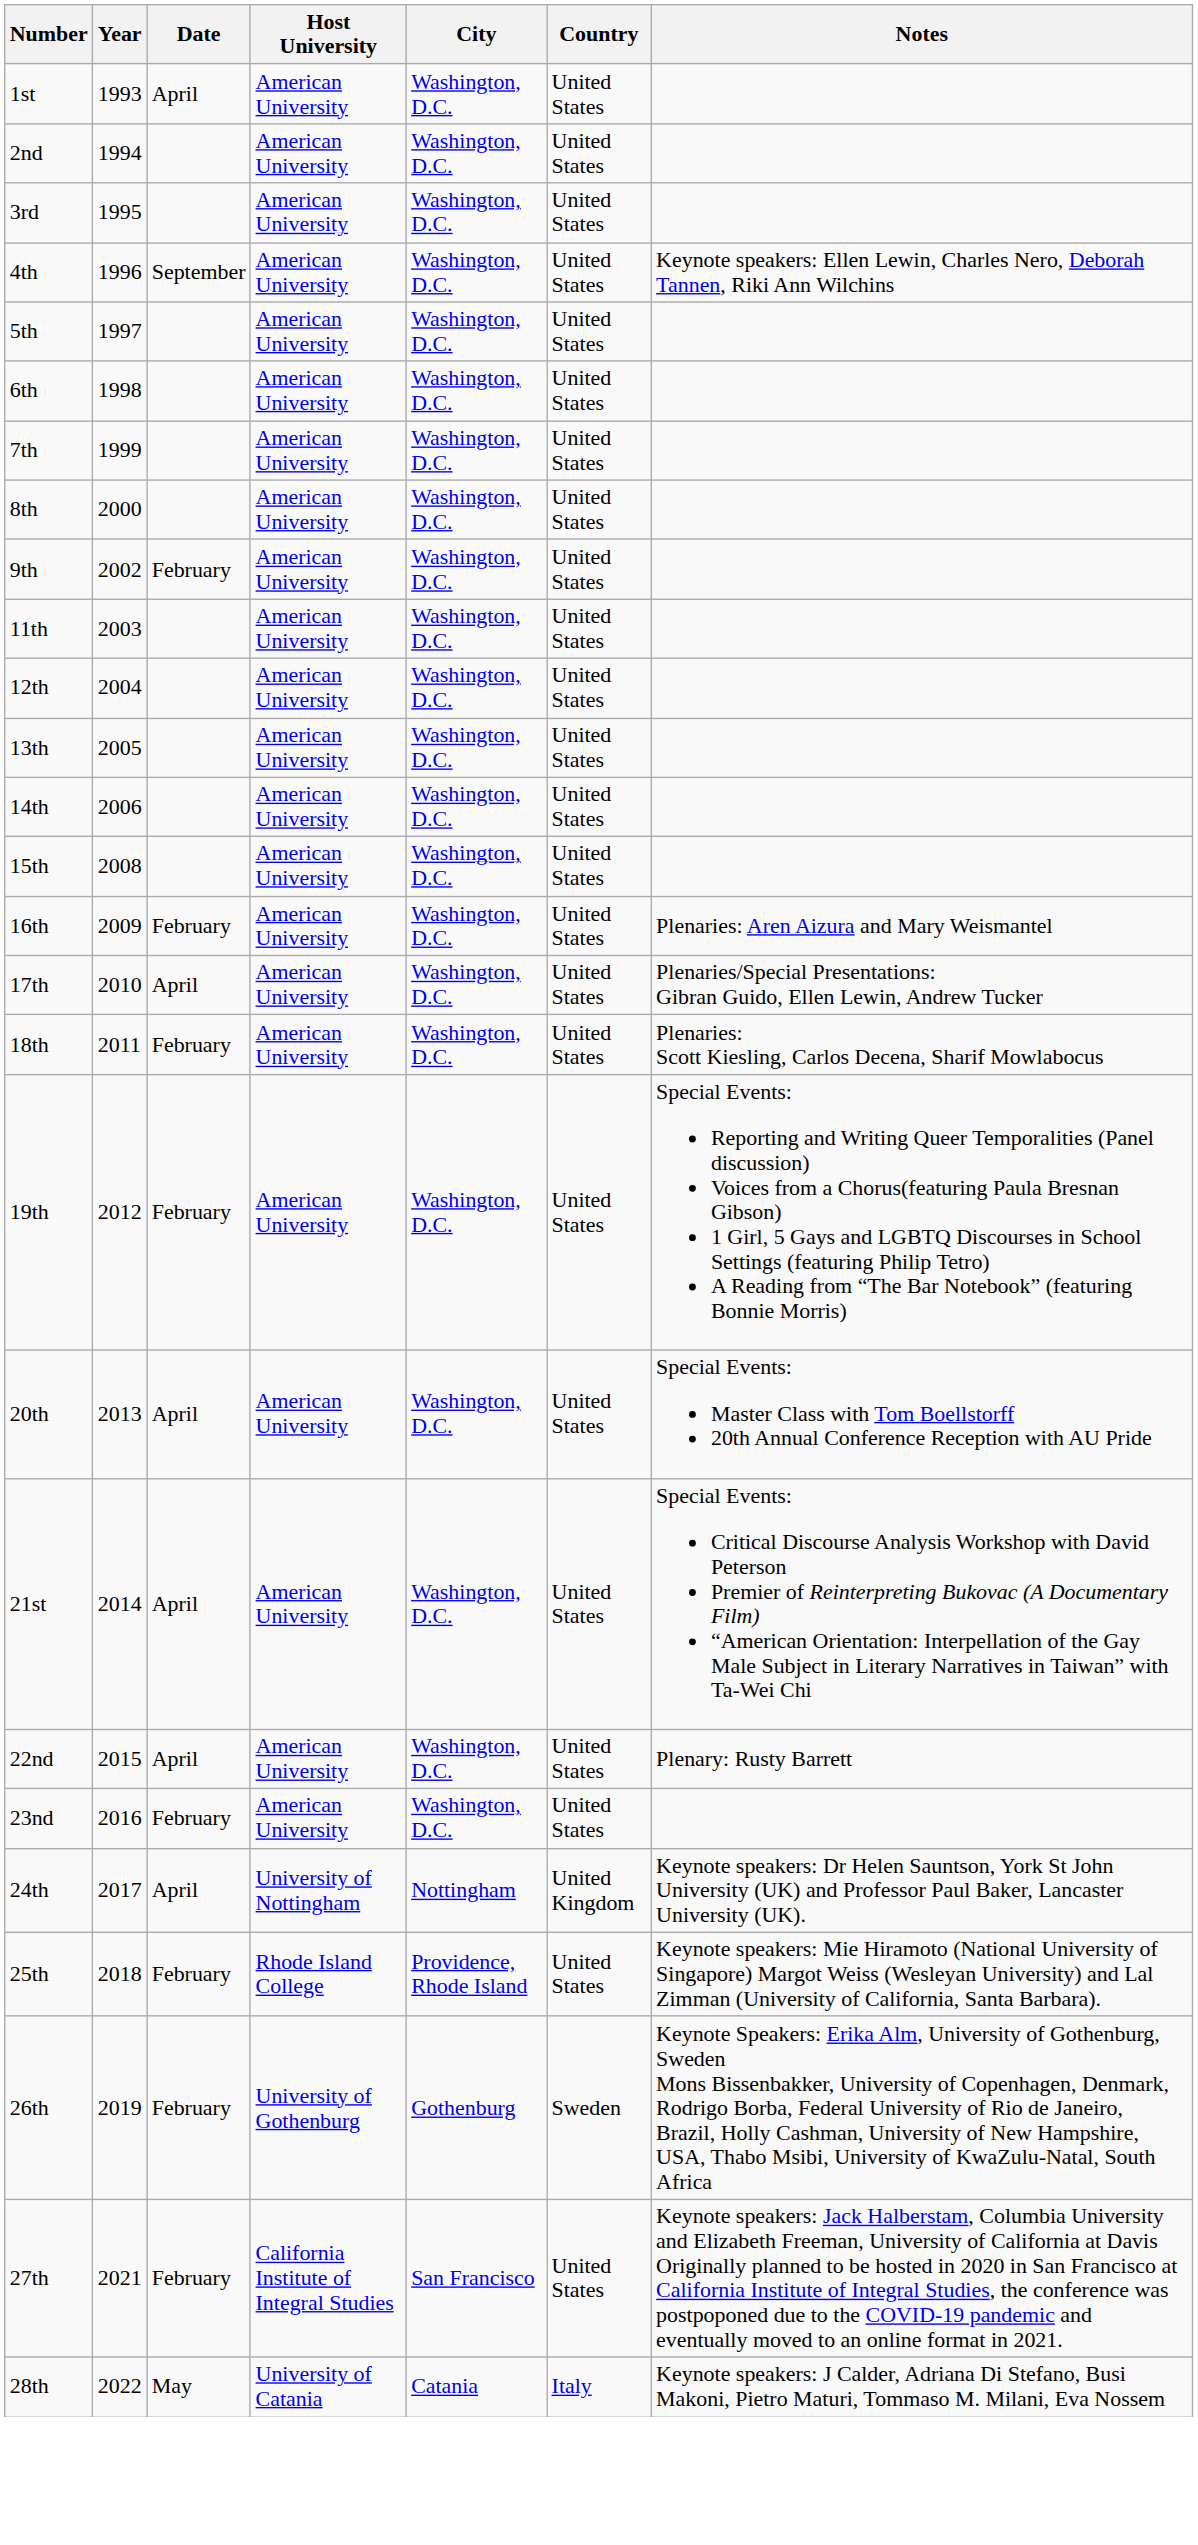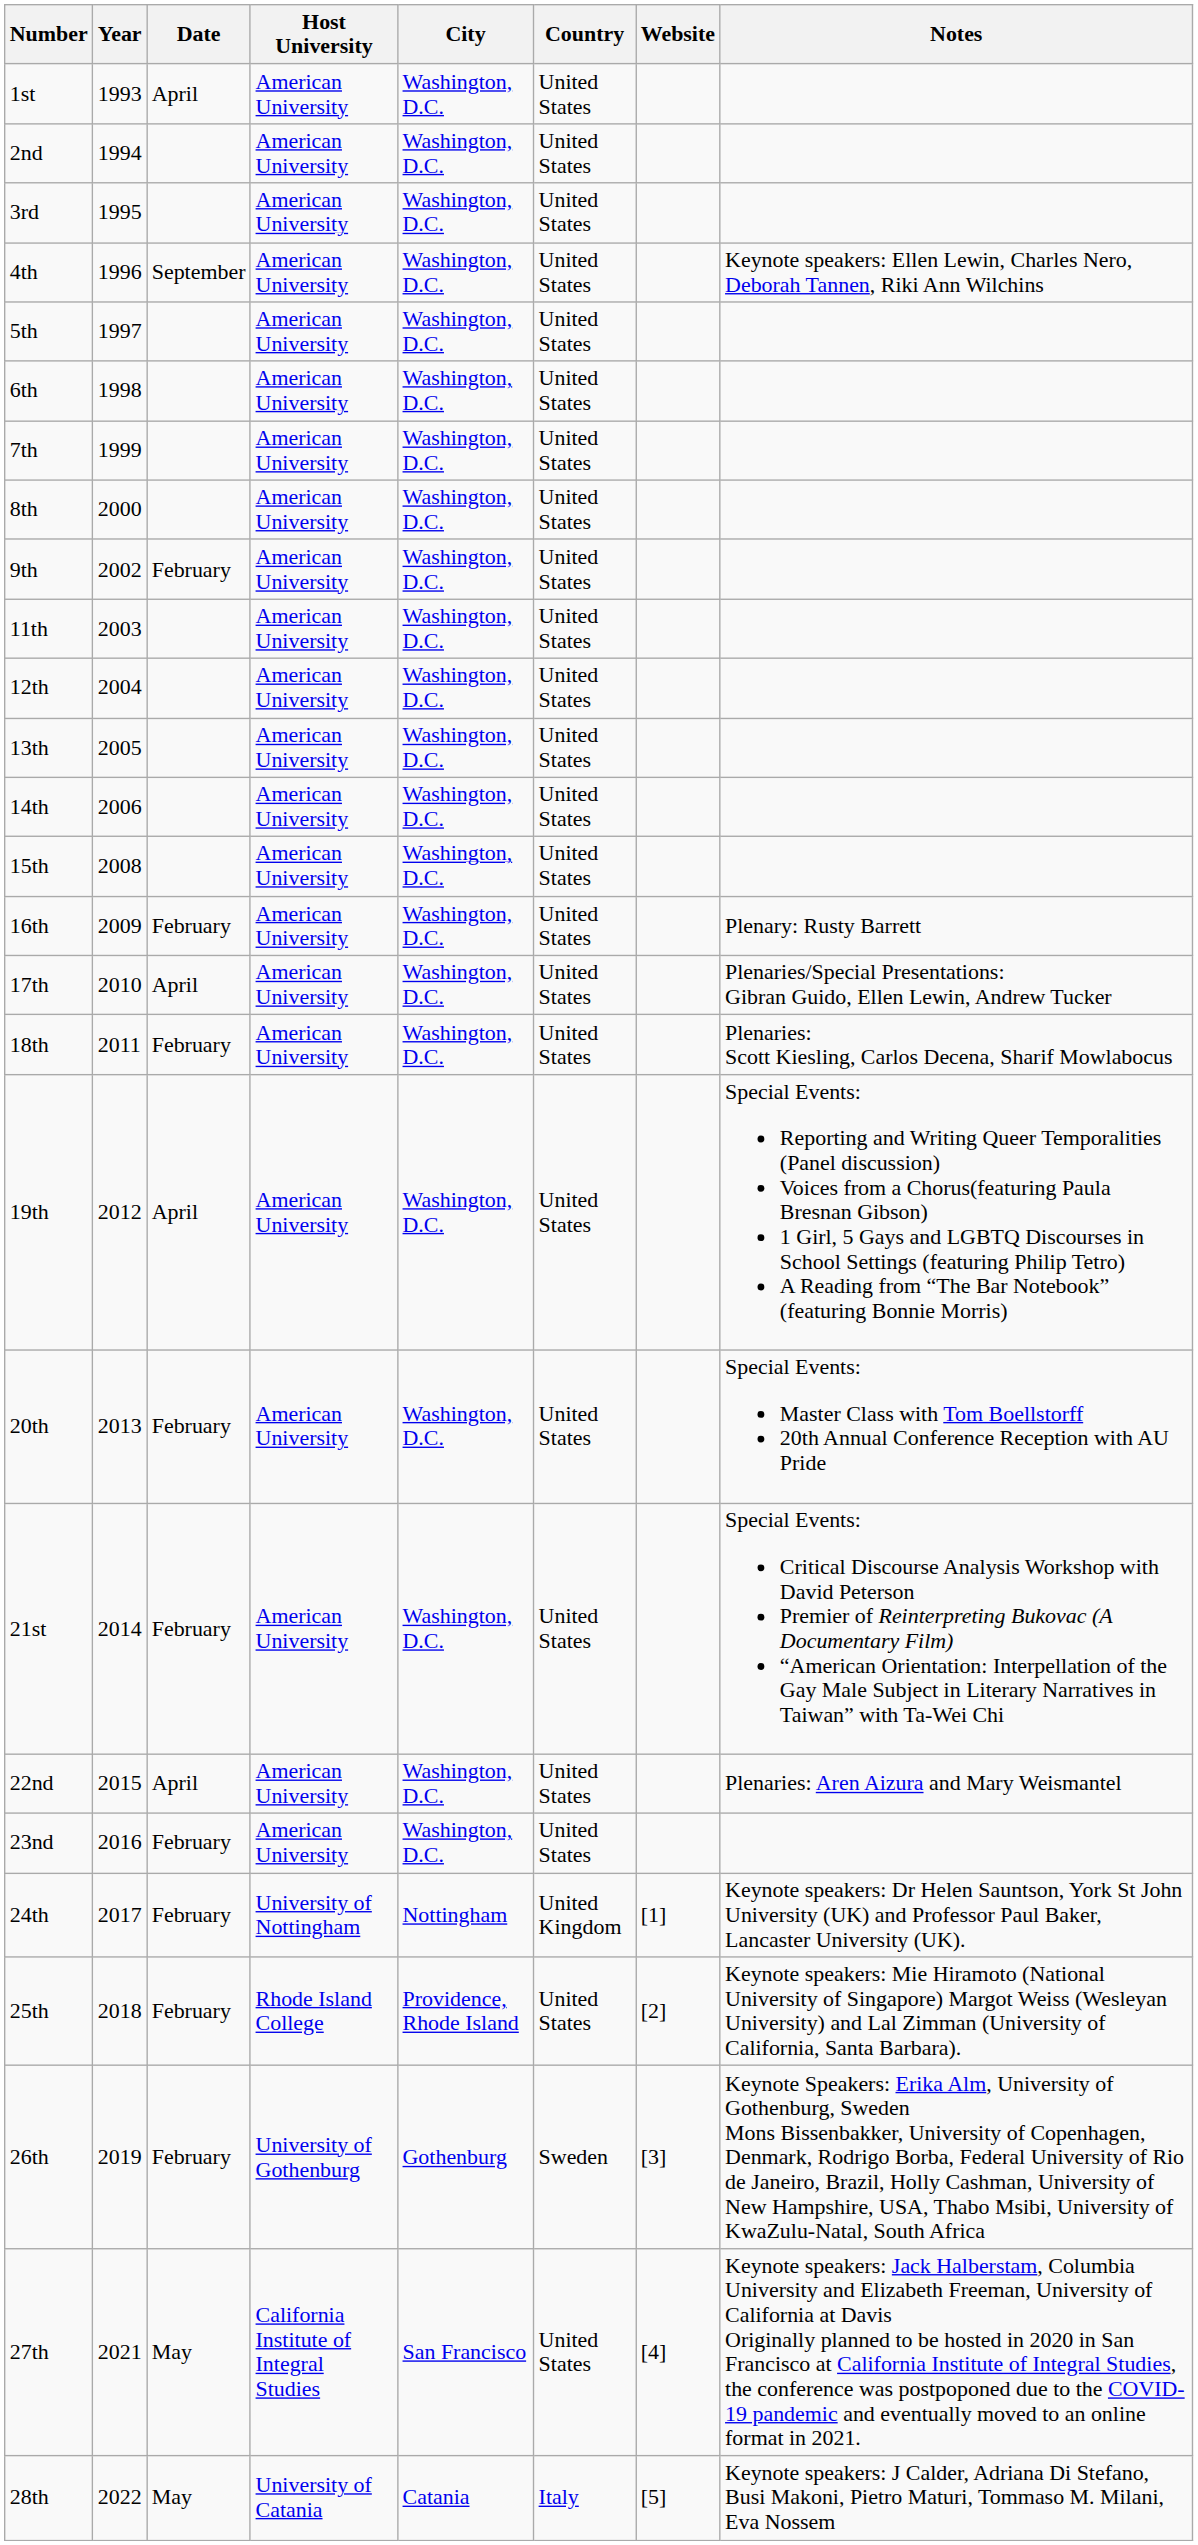+ column: Website | [1] | [2] | [3] | [4] | [5]
16th | Notes: Plenaries: Aren Aizura and Mary Weismantel -> Plenary: Rusty Barrett
19th | Date: February -> April
20th | Date: April -> February
21st | Date: April -> February
22nd | Notes: Plenary: Rusty Barrett -> Plenaries: Aren Aizura and Mary Weismantel
24th | Date: April -> February
27th | Date: February -> May
